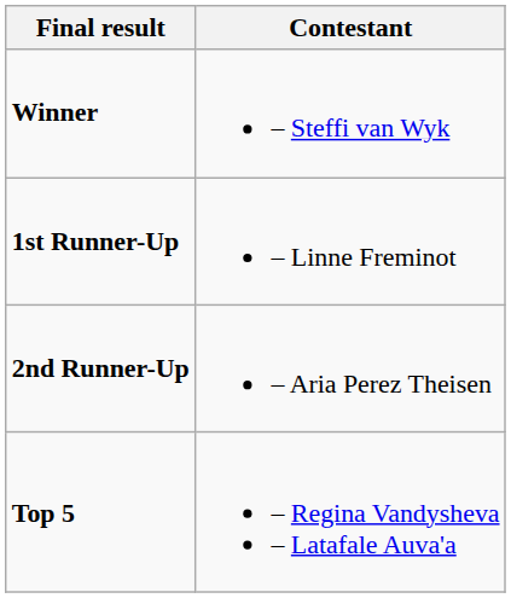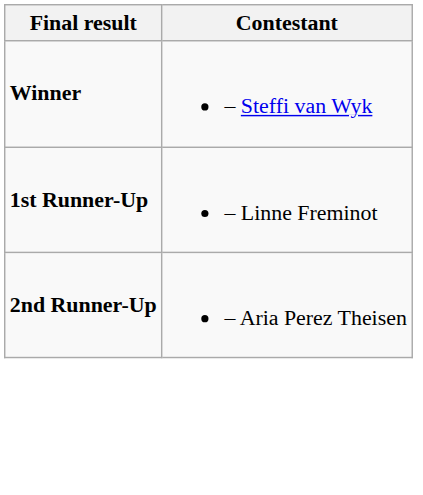- row: Top 5 | – Regina Vandysheva – Latafale Auva'a
